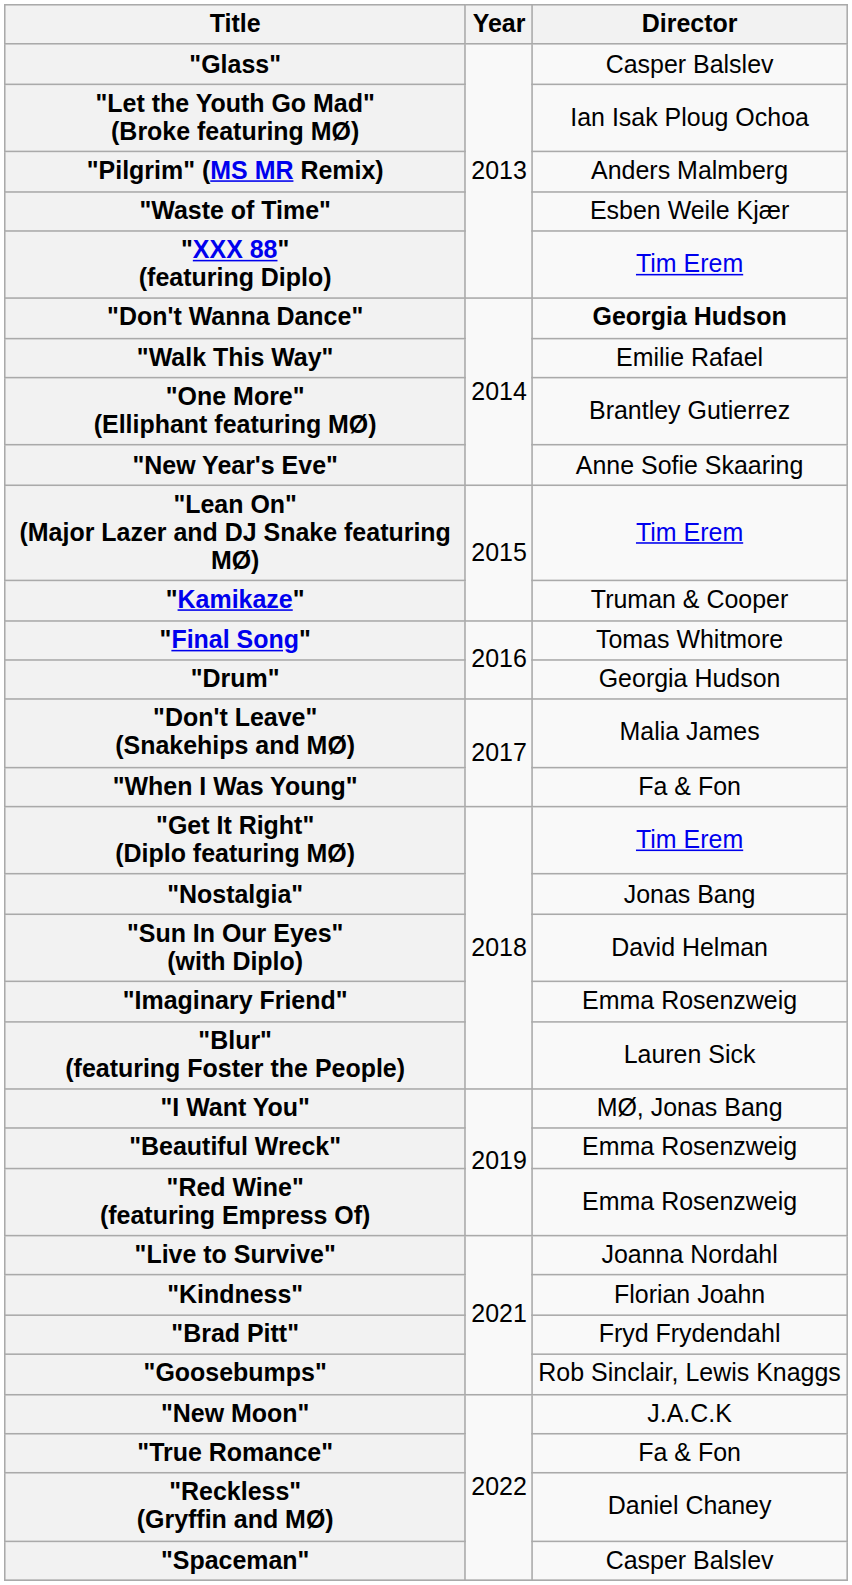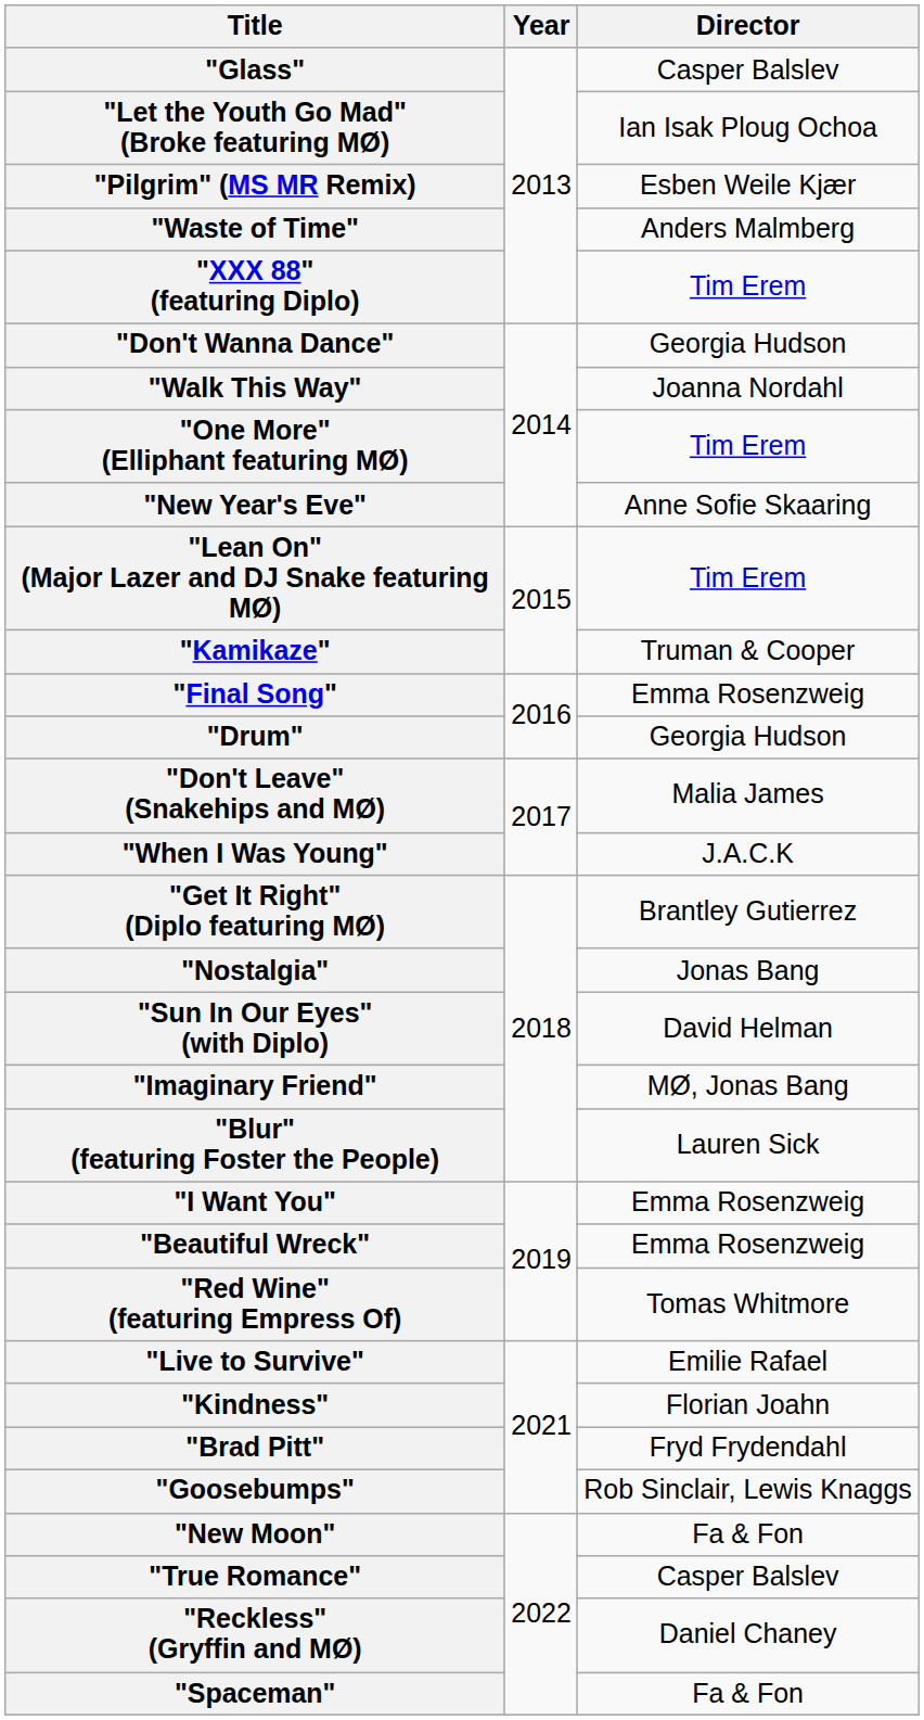"Pilgrim" (MS MR Remix) | Director: Anders Malmberg -> Esben Weile Kjær
"Waste of Time" | Director: Esben Weile Kjær -> Anders Malmberg
"Don't Wanna Dance" | Director: bold -> normal
"Walk This Way" | Director: Emilie Rafael -> Joanna Nordahl
"One More" (Elliphant featuring MØ) | Director: Brantley Gutierrez -> Tim Erem
"Final Song" | Director: Tomas Whitmore -> Emma Rosenzweig
"When I Was Young" | Director: Fa & Fon -> J.A.C.K
"Get It Right" (Diplo featuring MØ) | Director: Tim Erem -> Brantley Gutierrez
"Imaginary Friend" | Director: Emma Rosenzweig -> MØ, Jonas Bang
"I Want You" | Director: MØ, Jonas Bang -> Emma Rosenzweig
"Red Wine" (featuring Empress Of) | Director: Emma Rosenzweig -> Tomas Whitmore
"Live to Survive" | Director: Joanna Nordahl -> Emilie Rafael
"New Moon" | Director: J.A.C.K -> Fa & Fon
"True Romance" | Director: Fa & Fon -> Casper Balslev
"Spaceman" | Director: Casper Balslev -> Fa & Fon
